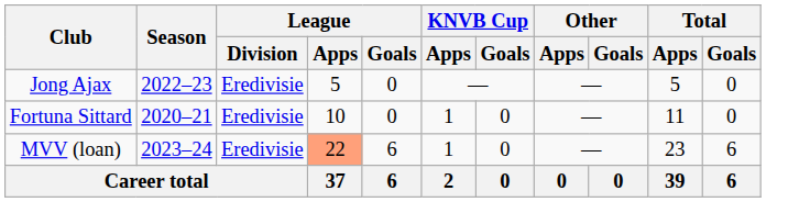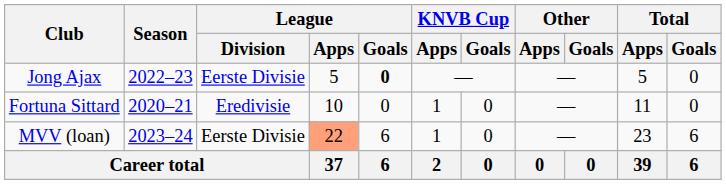Jong Ajax | League / Division: Eredivisie -> Eerste Divisie
Jong Ajax | League / Goals: normal -> bold
MVV (loan) | League / Division: Eredivisie -> Eerste Divisie
